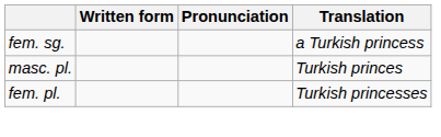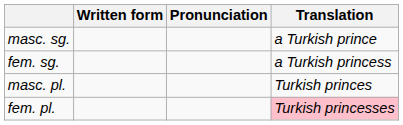+ row: masc. sg. | a Turkish prince
fem. pl. | Translation: no background -> pink background
